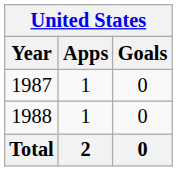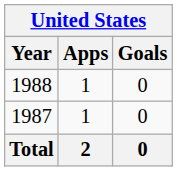rows swapped: 1987 <-> 1988
